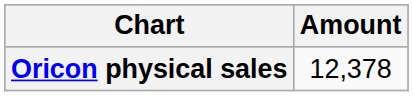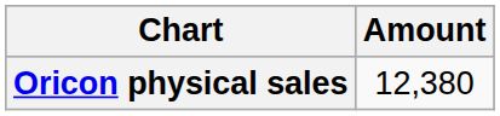Oricon physical sales | Amount: 12,378 -> 12,380
